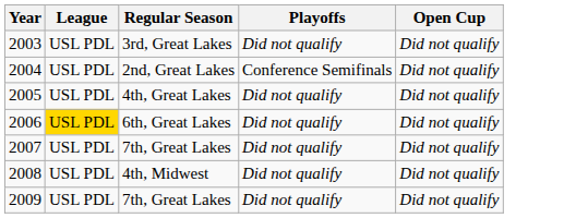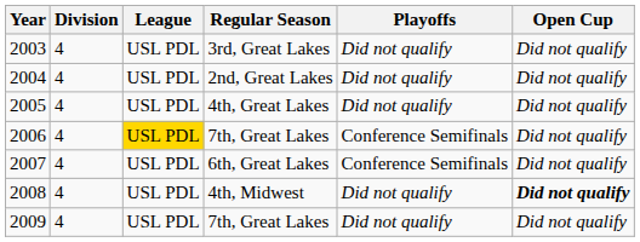+ column: Division | 4 | 4 | 4 | 4 | 4 | 4 | 4
2004 | Playoffs: Conference Semifinals -> Did not qualify
2006 | Regular Season: 6th, Great Lakes -> 7th, Great Lakes
2006 | Playoffs: Did not qualify -> Conference Semifinals
2007 | Regular Season: 7th, Great Lakes -> 6th, Great Lakes
2007 | Playoffs: Did not qualify -> Conference Semifinals
2008 | Open Cup: normal -> bold
